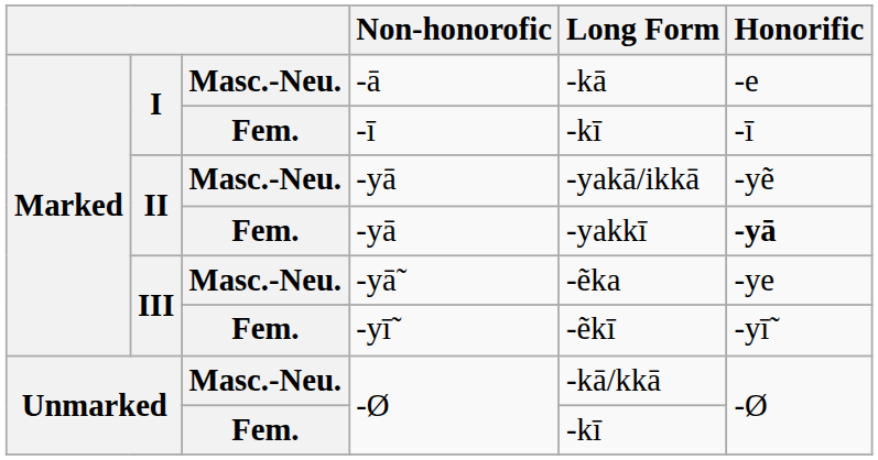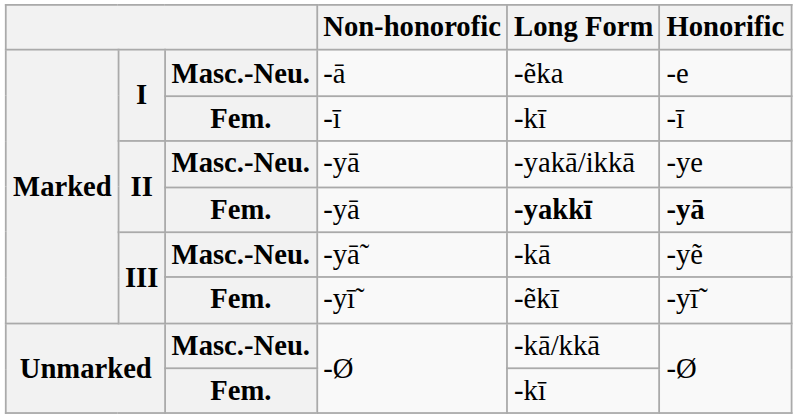-ā | Long Form: -kā -> -ẽka
Masc.-Neu. / -yā | Honorific: -yẽ -> -ye
Fem. / -yā | Long Form: normal -> bold
-yā̃ | Long Form: -ẽka -> -kā
-yā̃ | Honorific: -ye -> -yẽ
